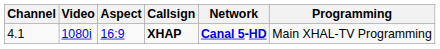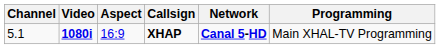XHAP | Channel: 4.1 -> 5.1
XHAP | Video: normal -> bold
